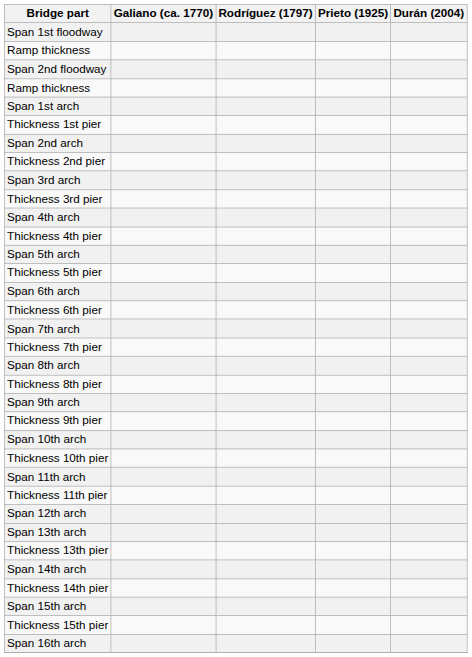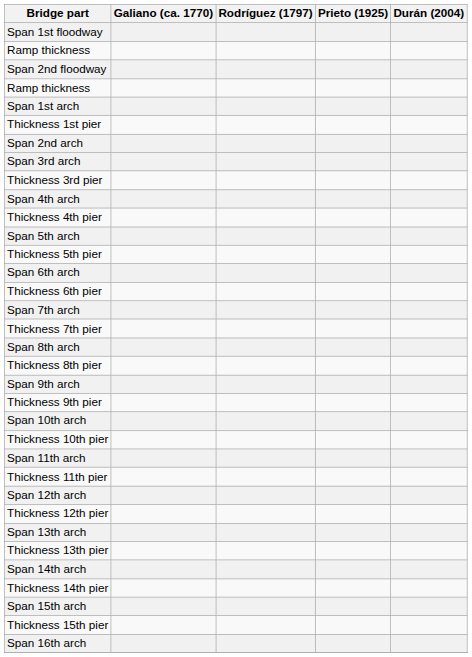- row: Thickness 2nd pier
+ row: Thickness 12th pier
